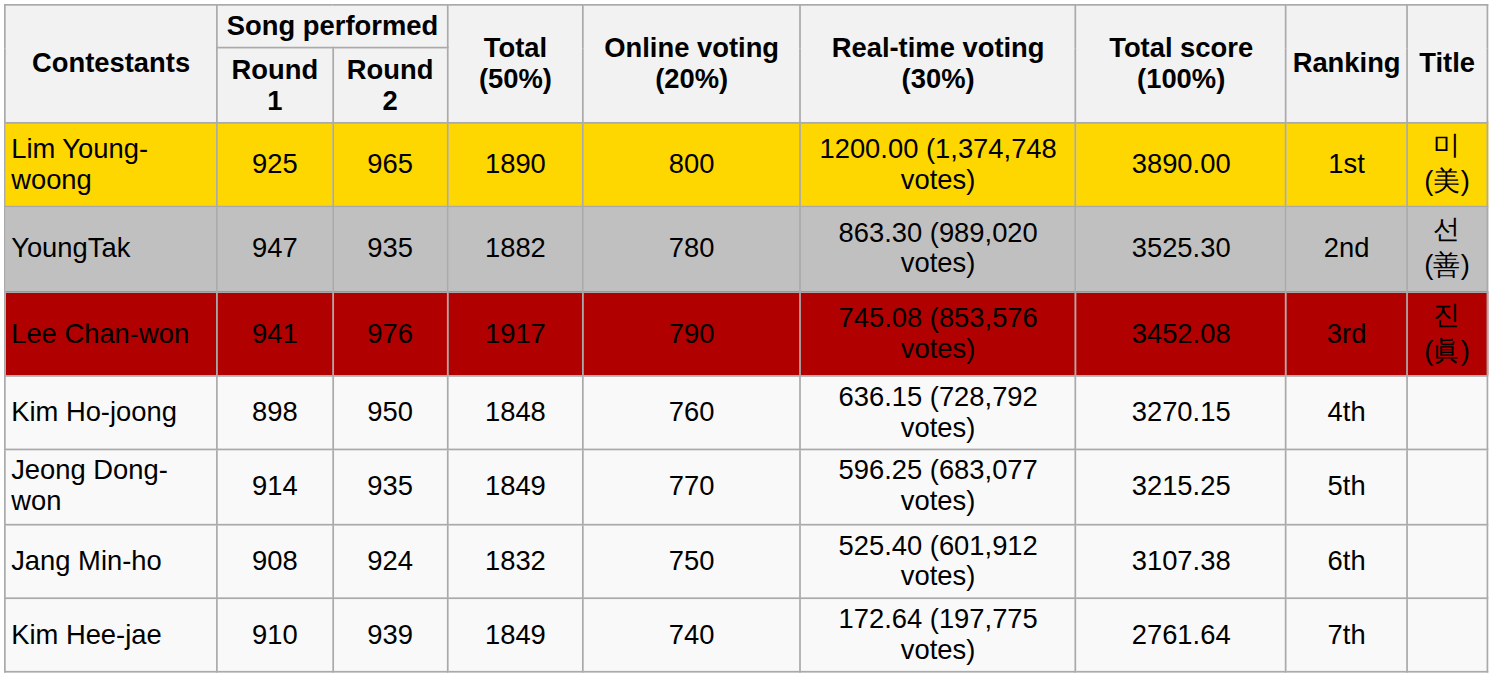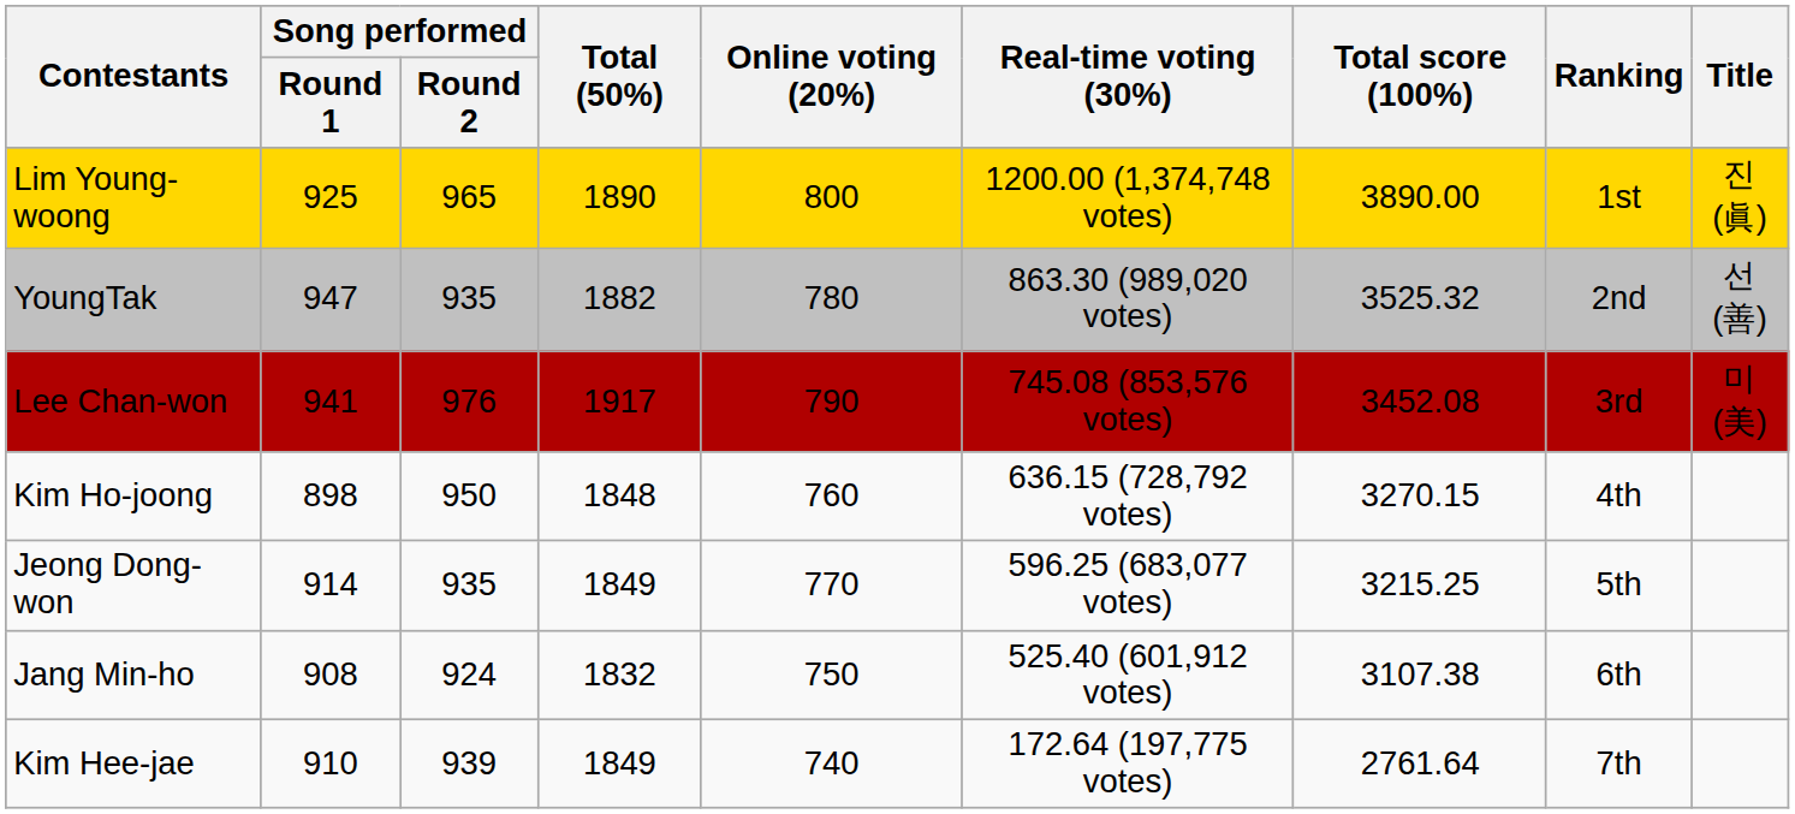Lim Young-woong | Title: 미(美) -> 진(眞)
YoungTak | Total score (100%): 3525.30 -> 3525.32
Lee Chan-won | Title: 진(眞) -> 미(美)
